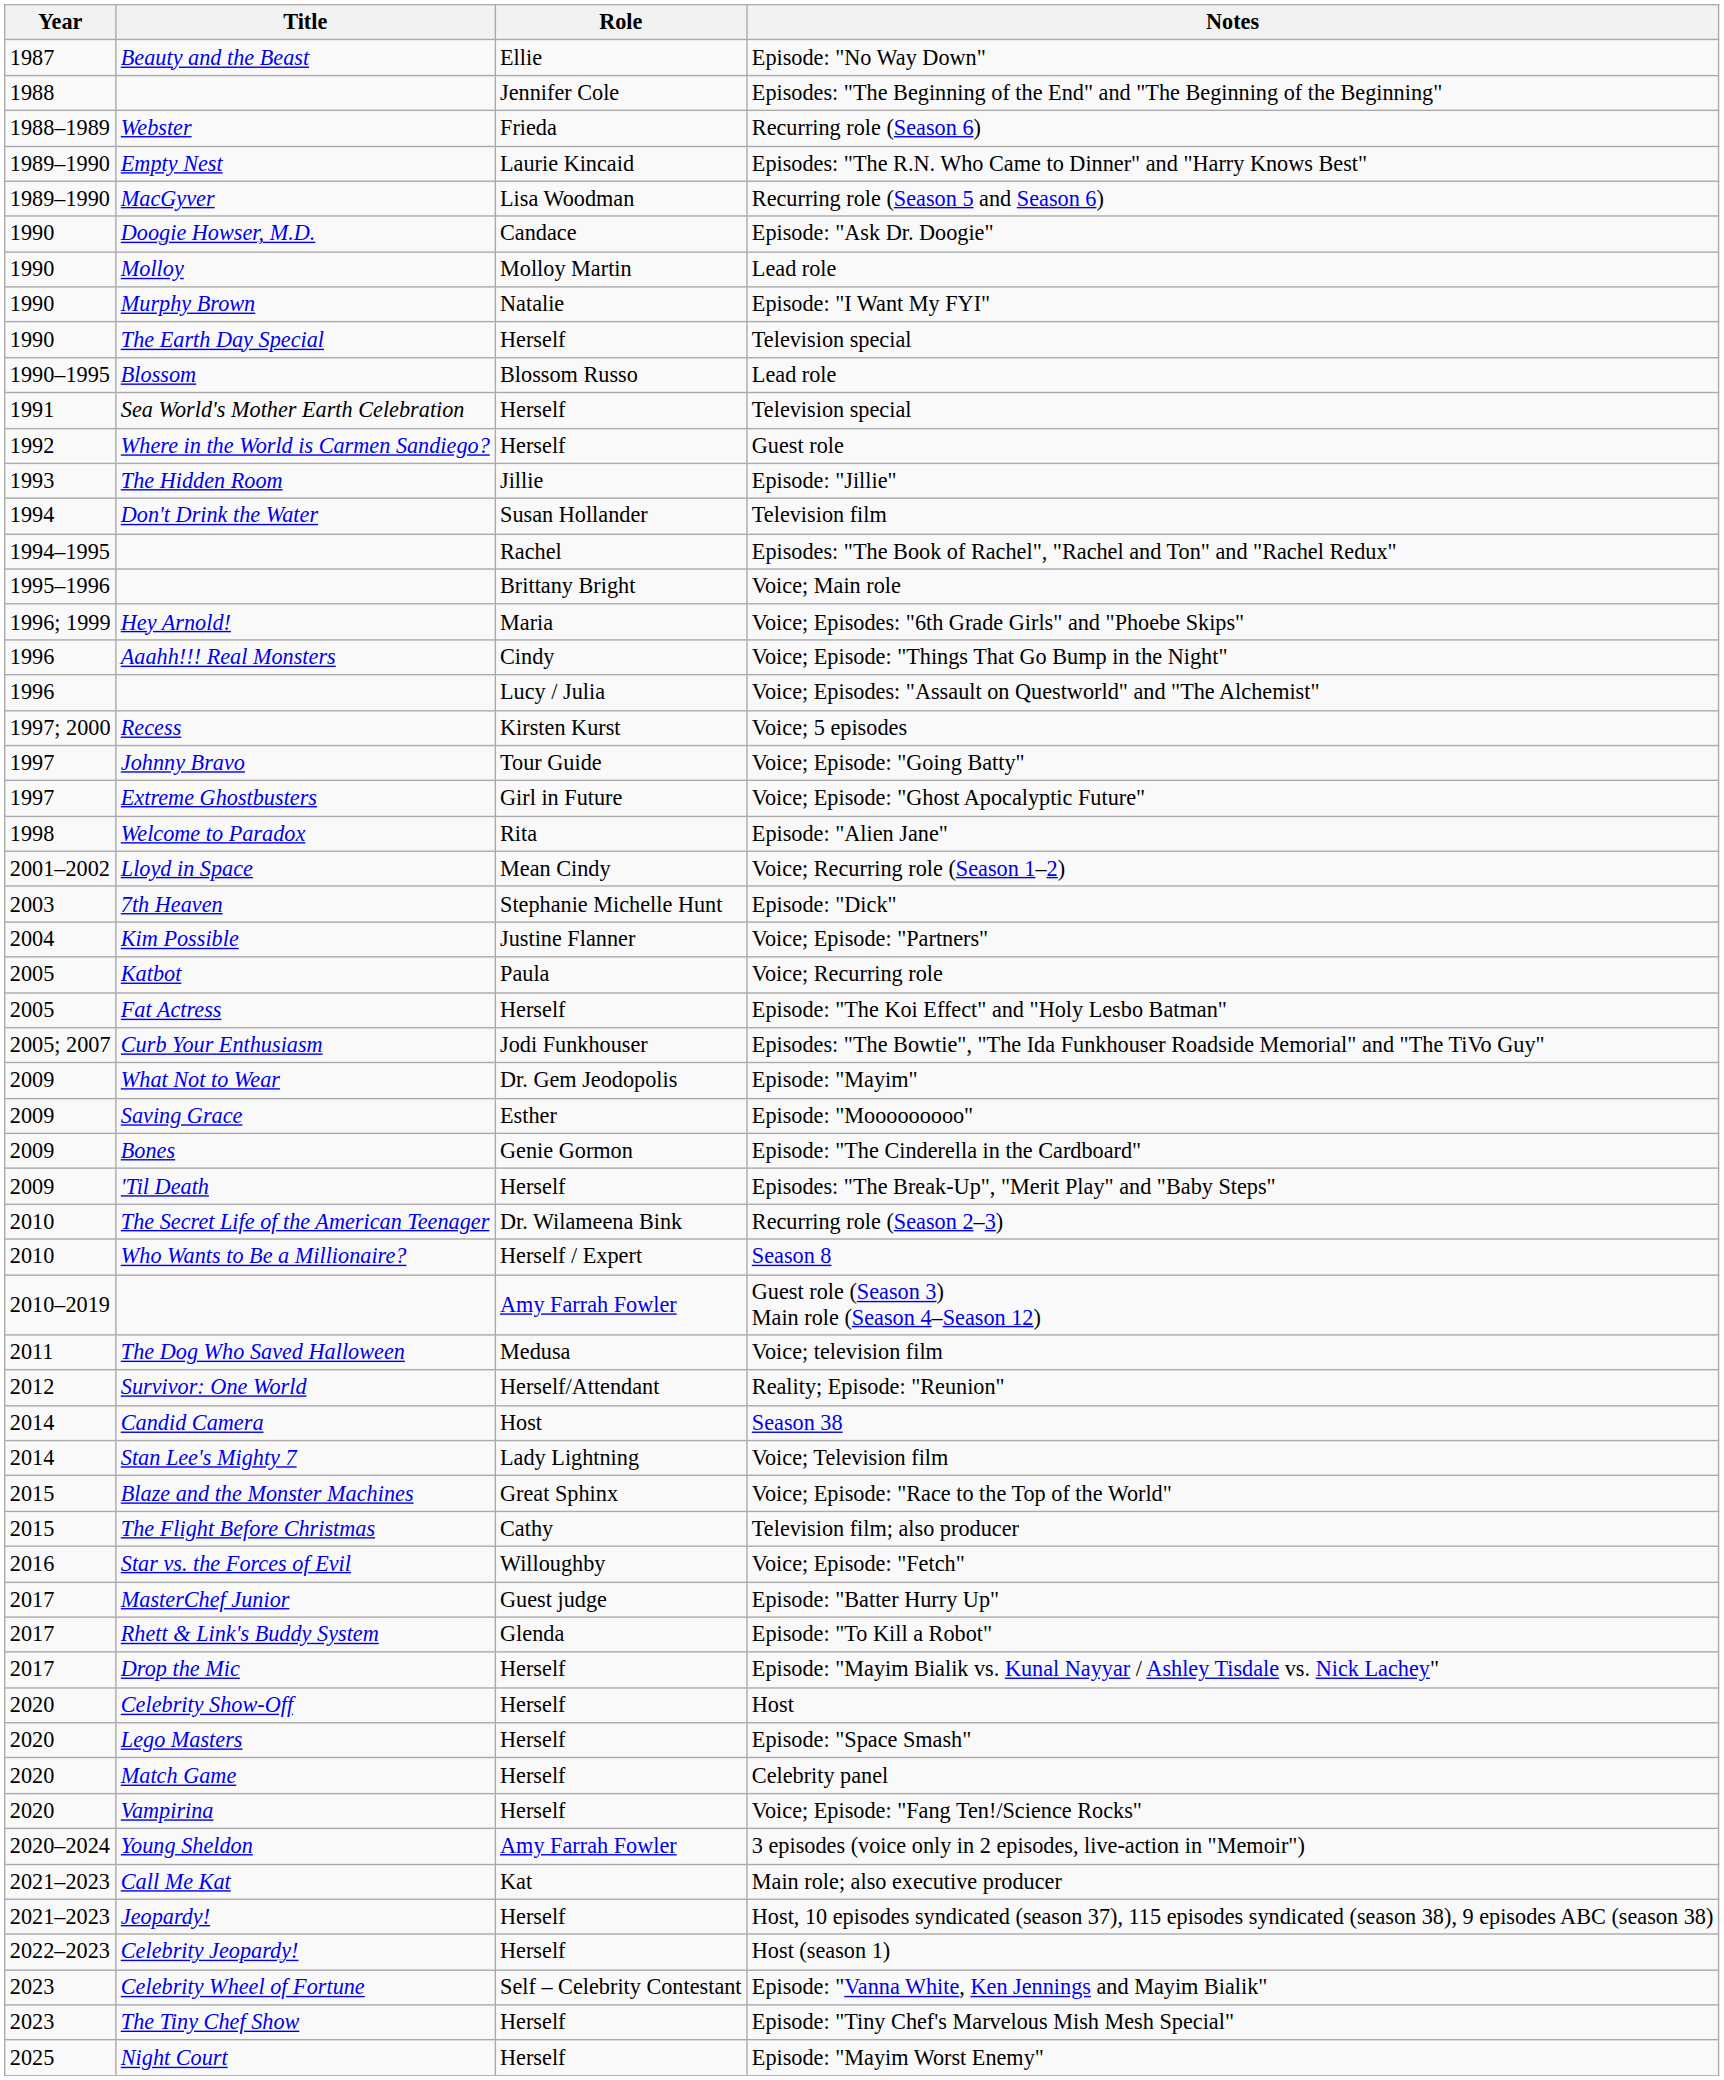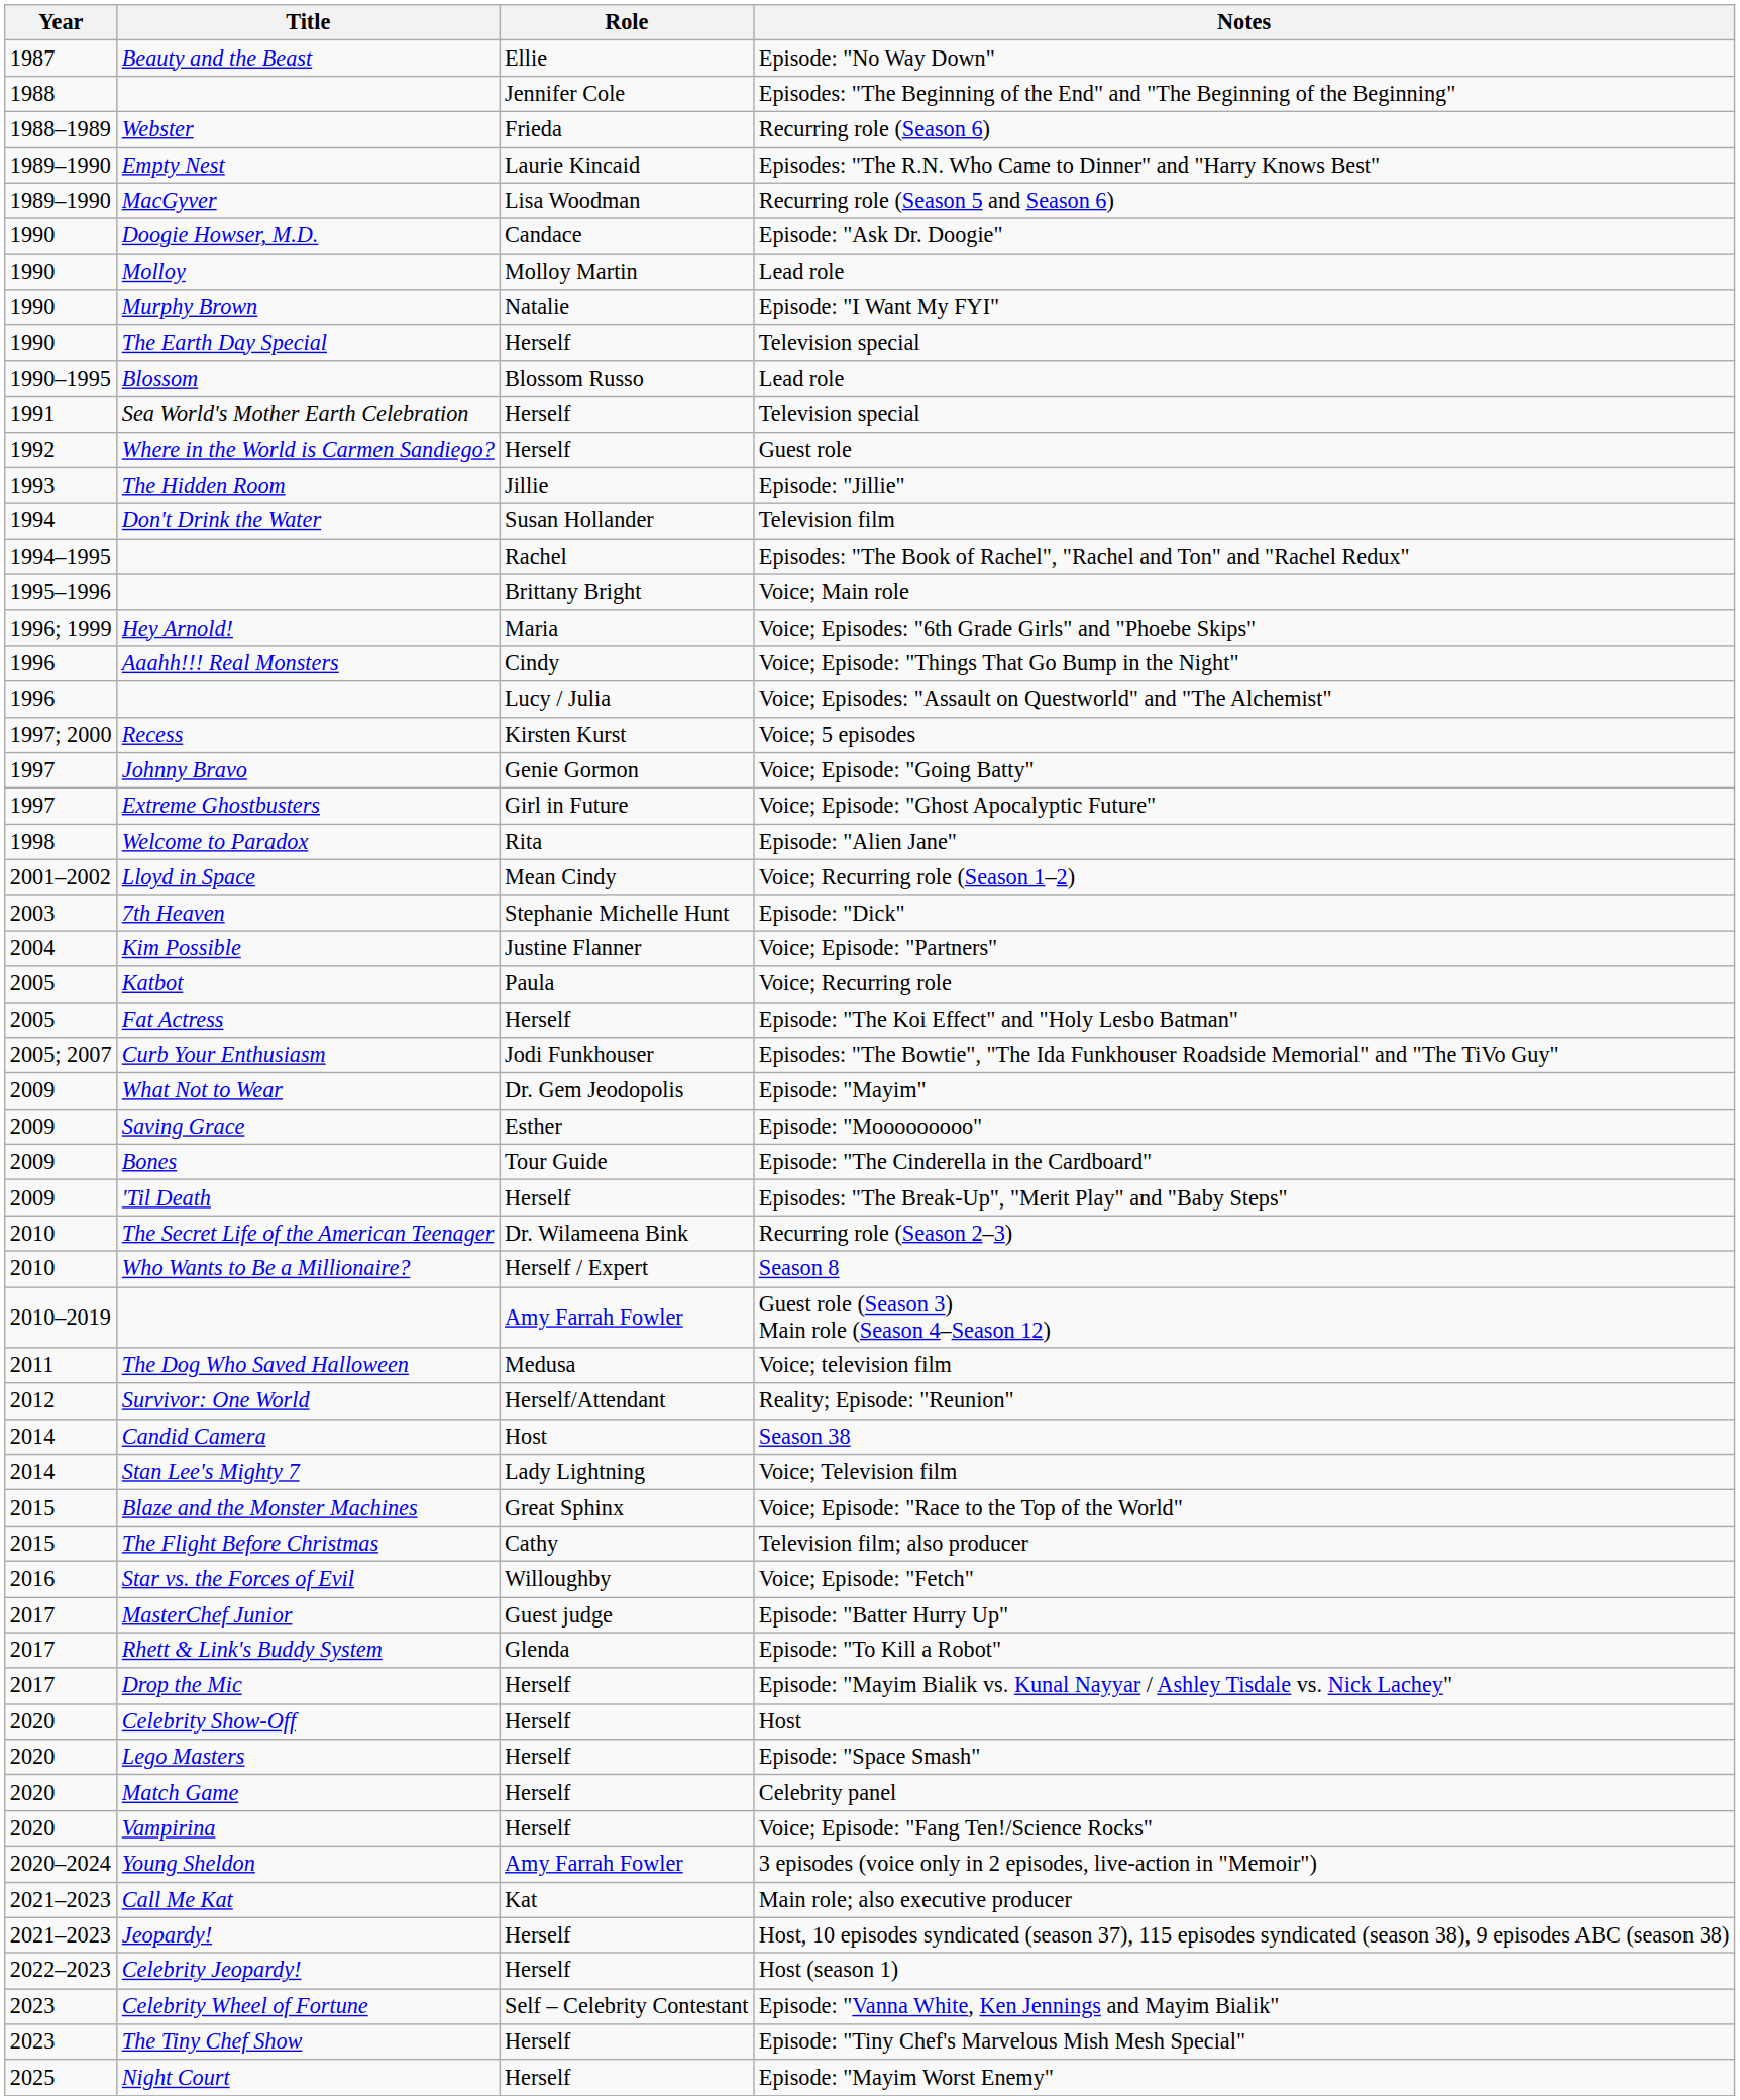Voice; Episode: "Going Batty" | Role: Tour Guide -> Genie Gormon
Episode: "The Cinderella in the Cardboard" | Role: Genie Gormon -> Tour Guide
